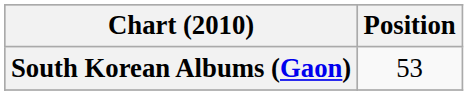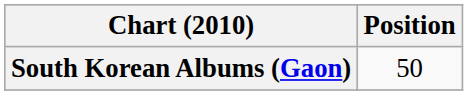South Korean Albums (Gaon) | Position: 53 -> 50
